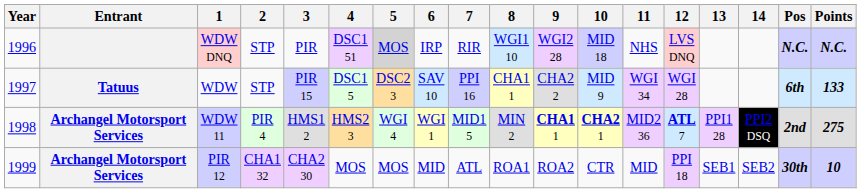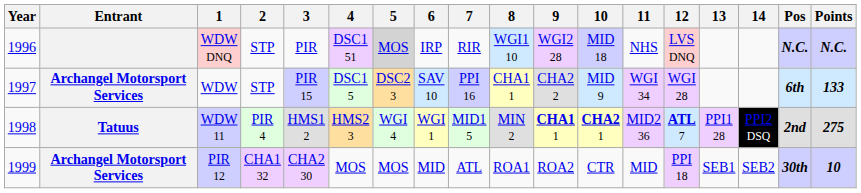WDW | Entrant: Tatuus -> Archangel Motorsport Services
WDW 11 | Entrant: Archangel Motorsport Services -> Tatuus
